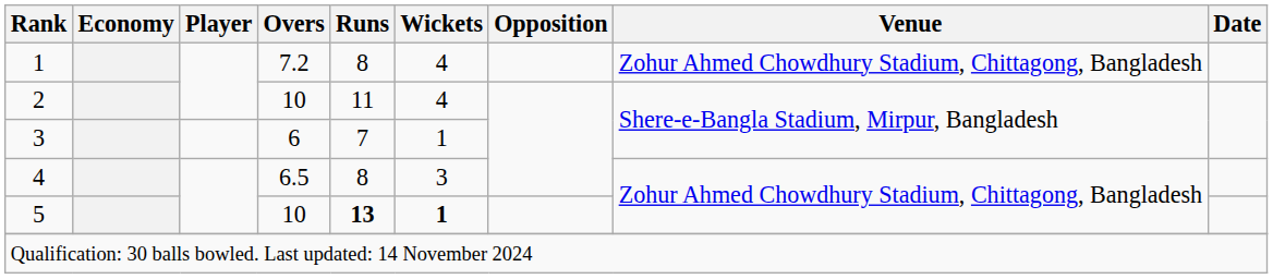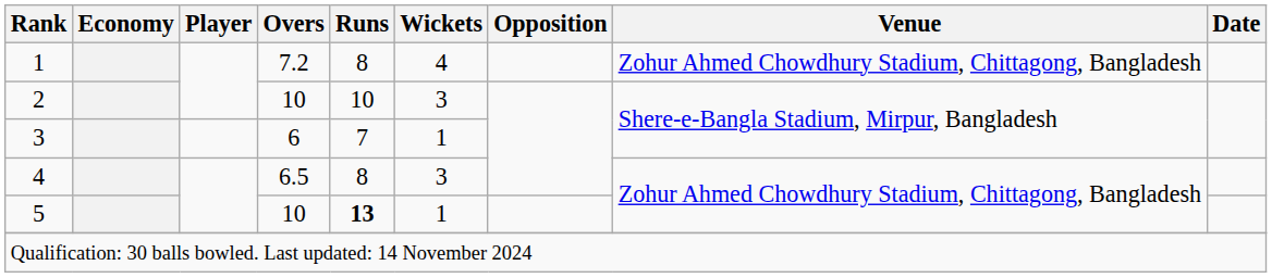2 | Runs: 11 -> 10
2 | Wickets: 4 -> 3
5 | Wickets: bold -> normal
